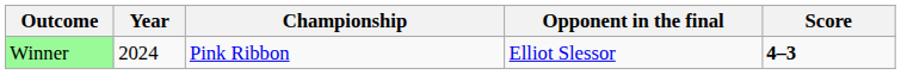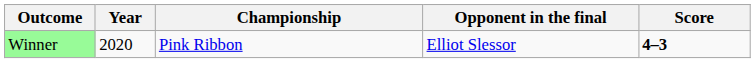Winner | Year: 2024 -> 2020
